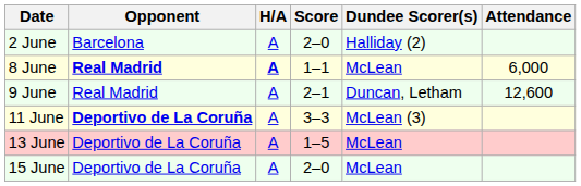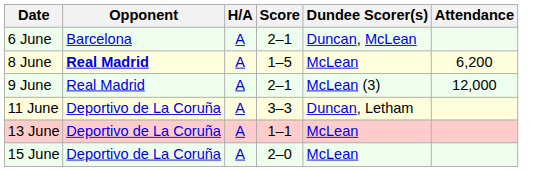- row: 2 June | Barcelona | A | 2–0 | Halliday (2)
+ row: 6 June | Barcelona | A | 2–1 | Duncan, McLean
8 June | H/A: bold -> normal
8 June | Score: 1–1 -> 1–5
8 June | Attendance: 6,000 -> 6,200
9 June | Dundee Scorer(s): Duncan, Letham -> McLean (3)
9 June | Attendance: 12,600 -> 12,000
11 June | Opponent: bold -> normal
11 June | Dundee Scorer(s): McLean (3) -> Duncan, Letham
13 June | Score: 1–5 -> 1–1
